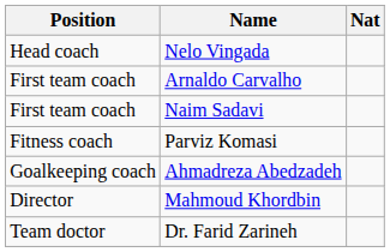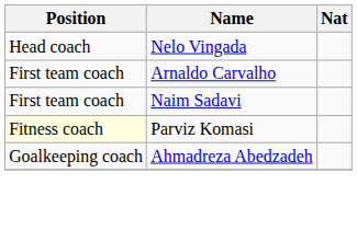Parviz Komasi | Position: no background -> lightyellow background
- row: Director | Mahmoud Khordbin
- row: Team doctor | Dr. Farid Zarineh
